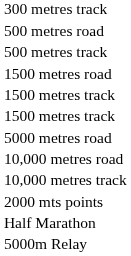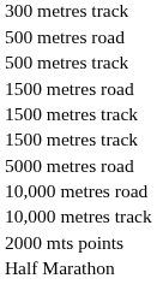- row: 5000m Relay
